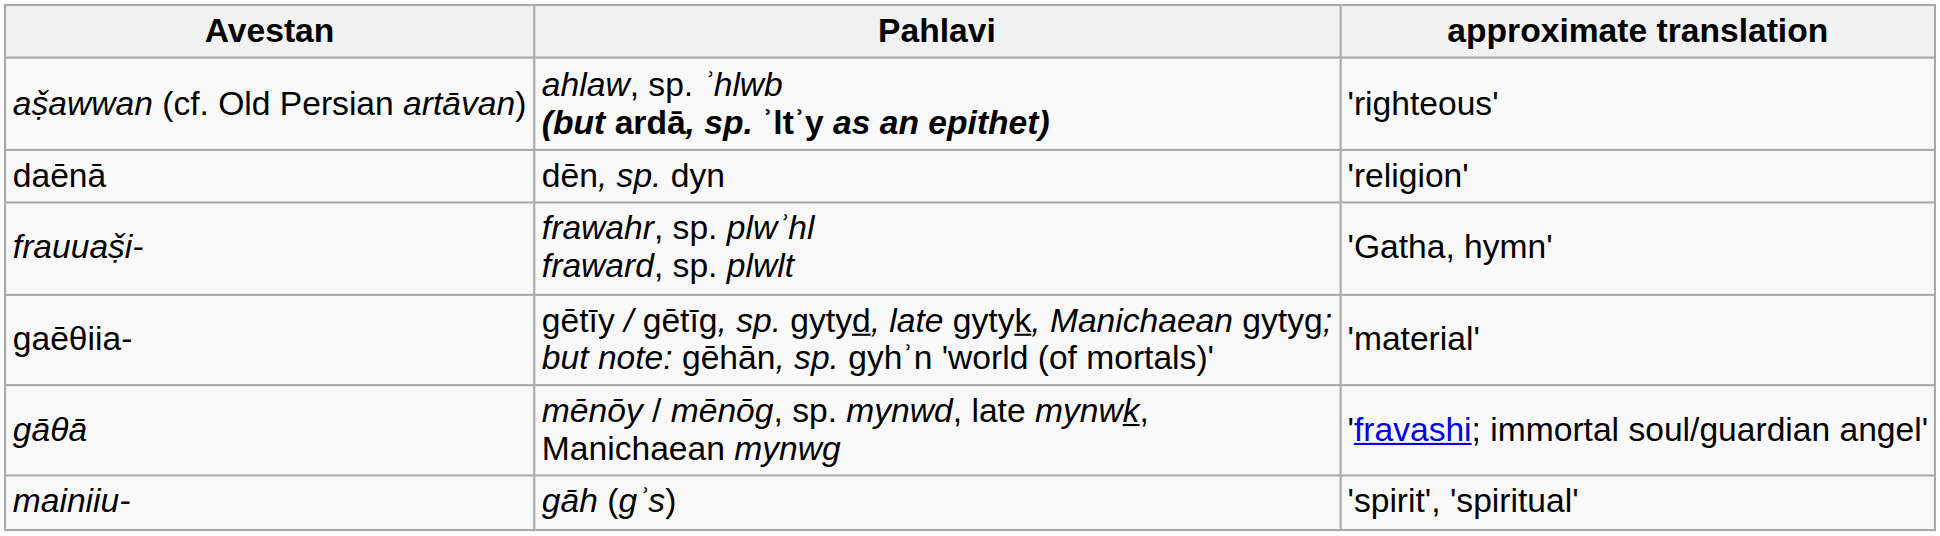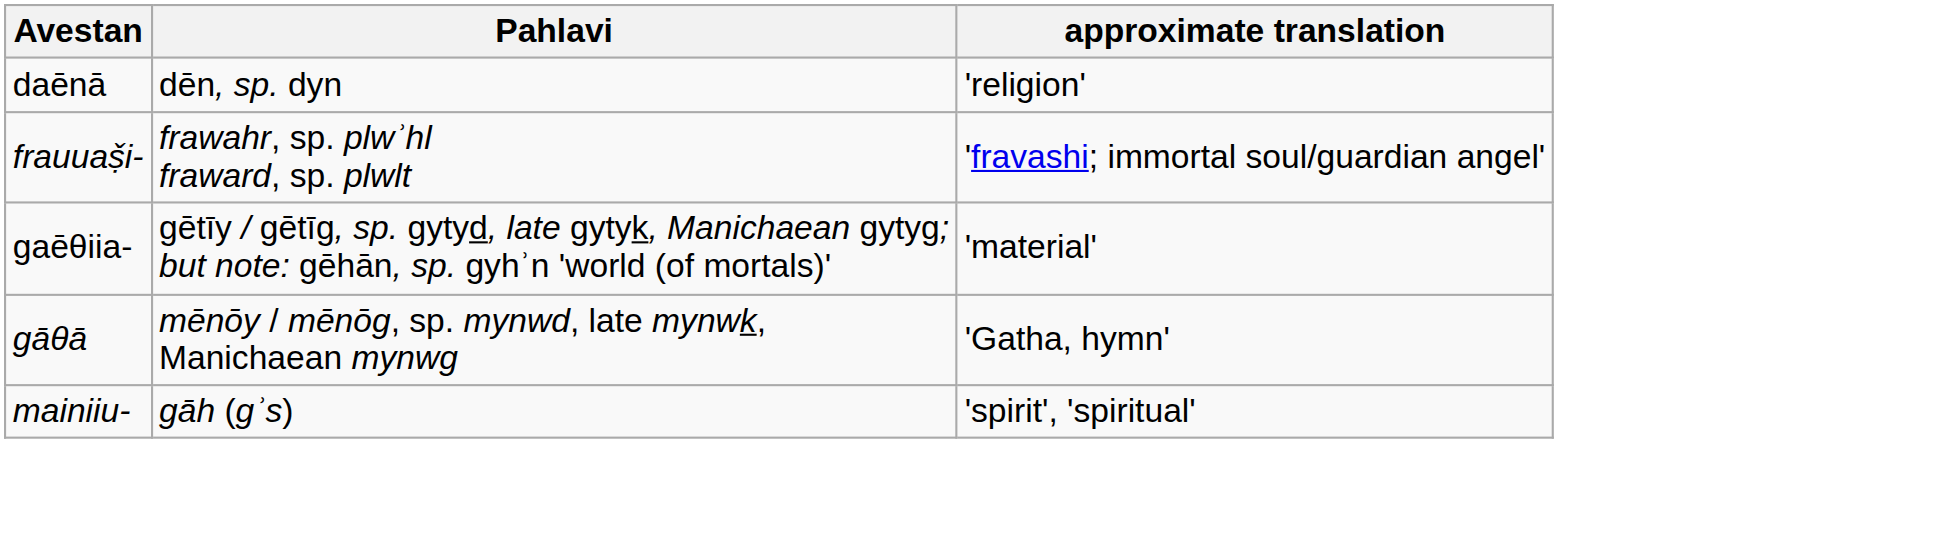- row: aṣ̌awwan (cf. Old Persian artāvan) | ahlaw, sp. ʾhlwb (but ardā, sp. ʾltʾy as an epithet) | 'righteous'
frauuaṣ̌i- | approximate translation: 'Gatha, hymn' -> 'fravashi; immortal soul/guardian angel'
gāθā | approximate translation: 'fravashi; immortal soul/guardian angel' -> 'Gatha, hymn'
